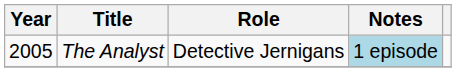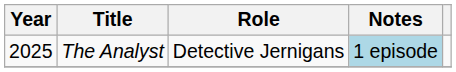The Analyst | Year: 2005 -> 2025
